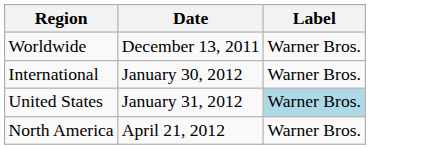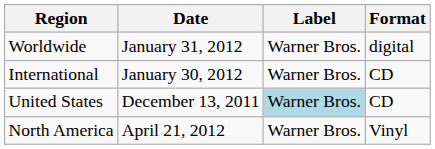+ column: Format | digital | CD | CD | Vinyl
Worldwide | Date: December 13, 2011 -> January 31, 2012
United States | Date: January 31, 2012 -> December 13, 2011
